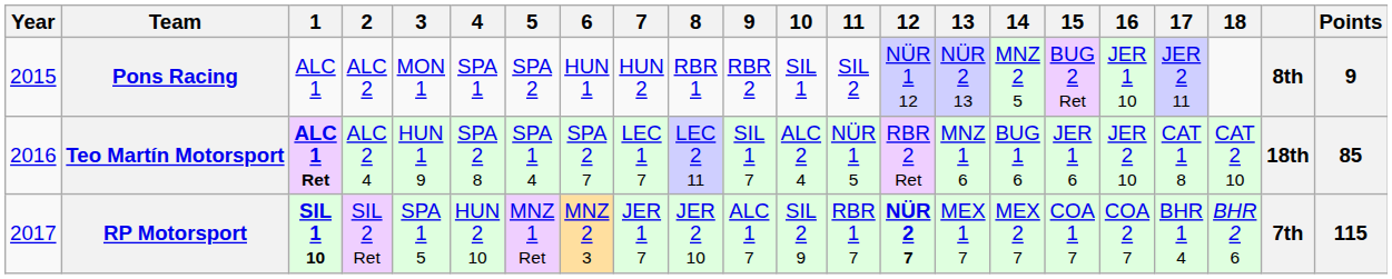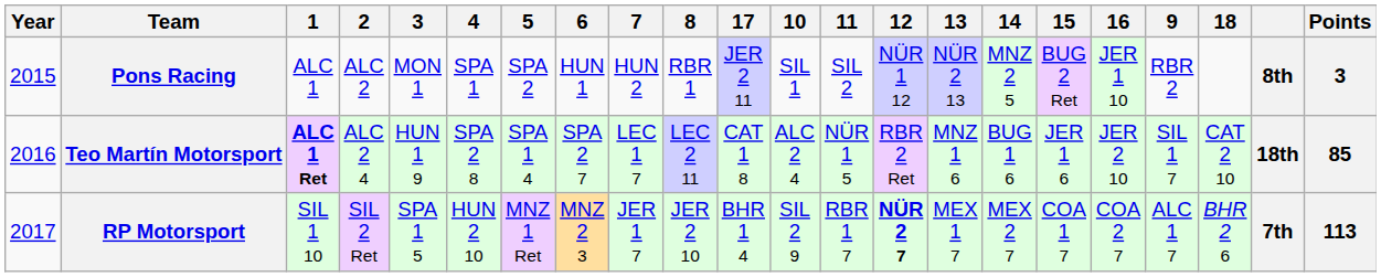columns swapped: 9 <-> 17
Pons Racing | Points: 9 -> 3
RP Motorsport | 1: bold -> normal
RP Motorsport | Points: 115 -> 113
